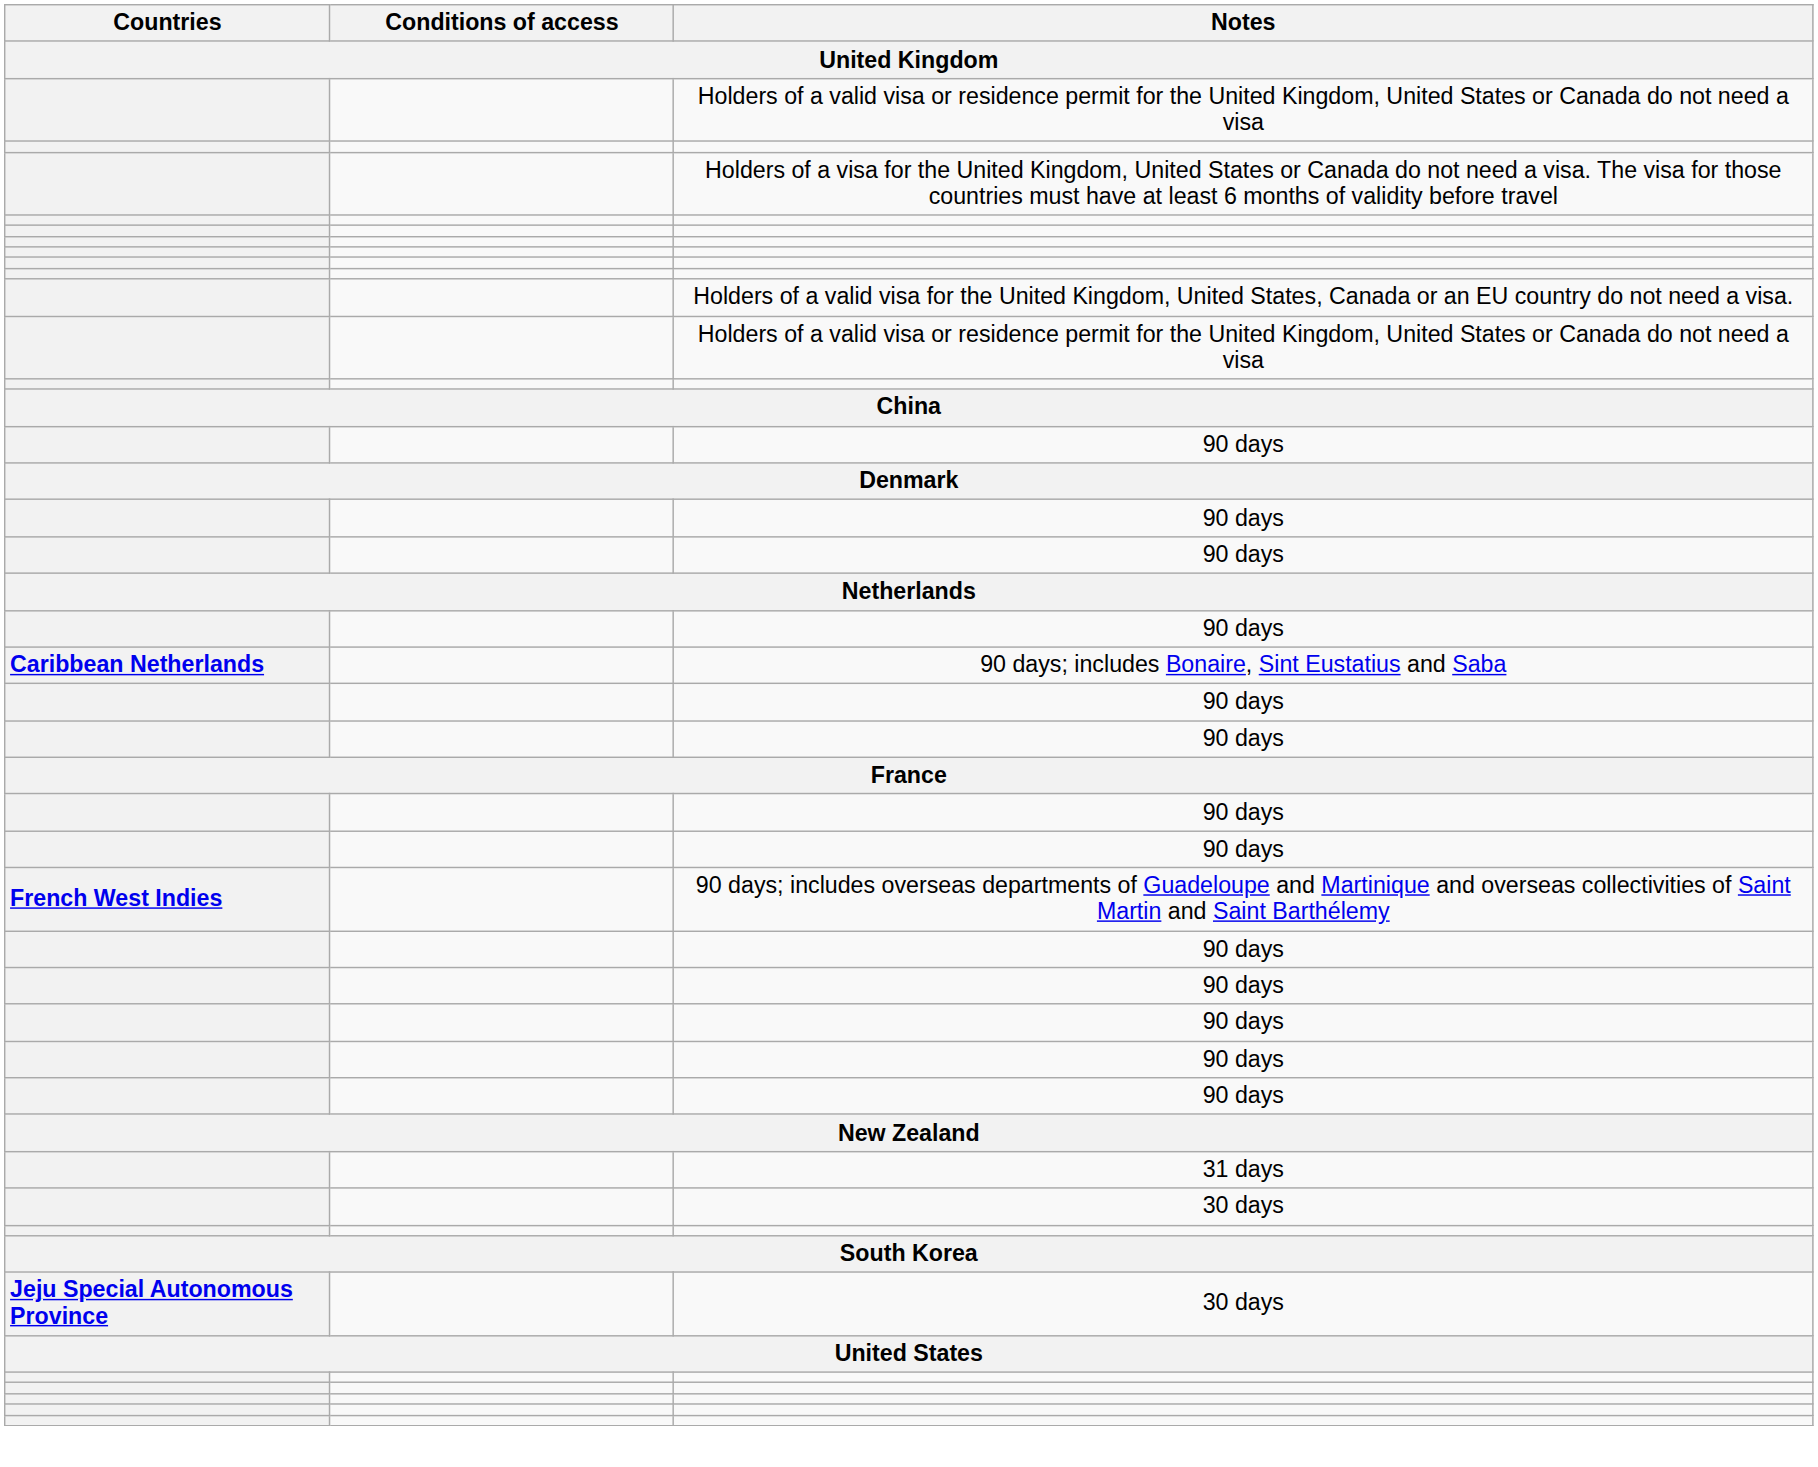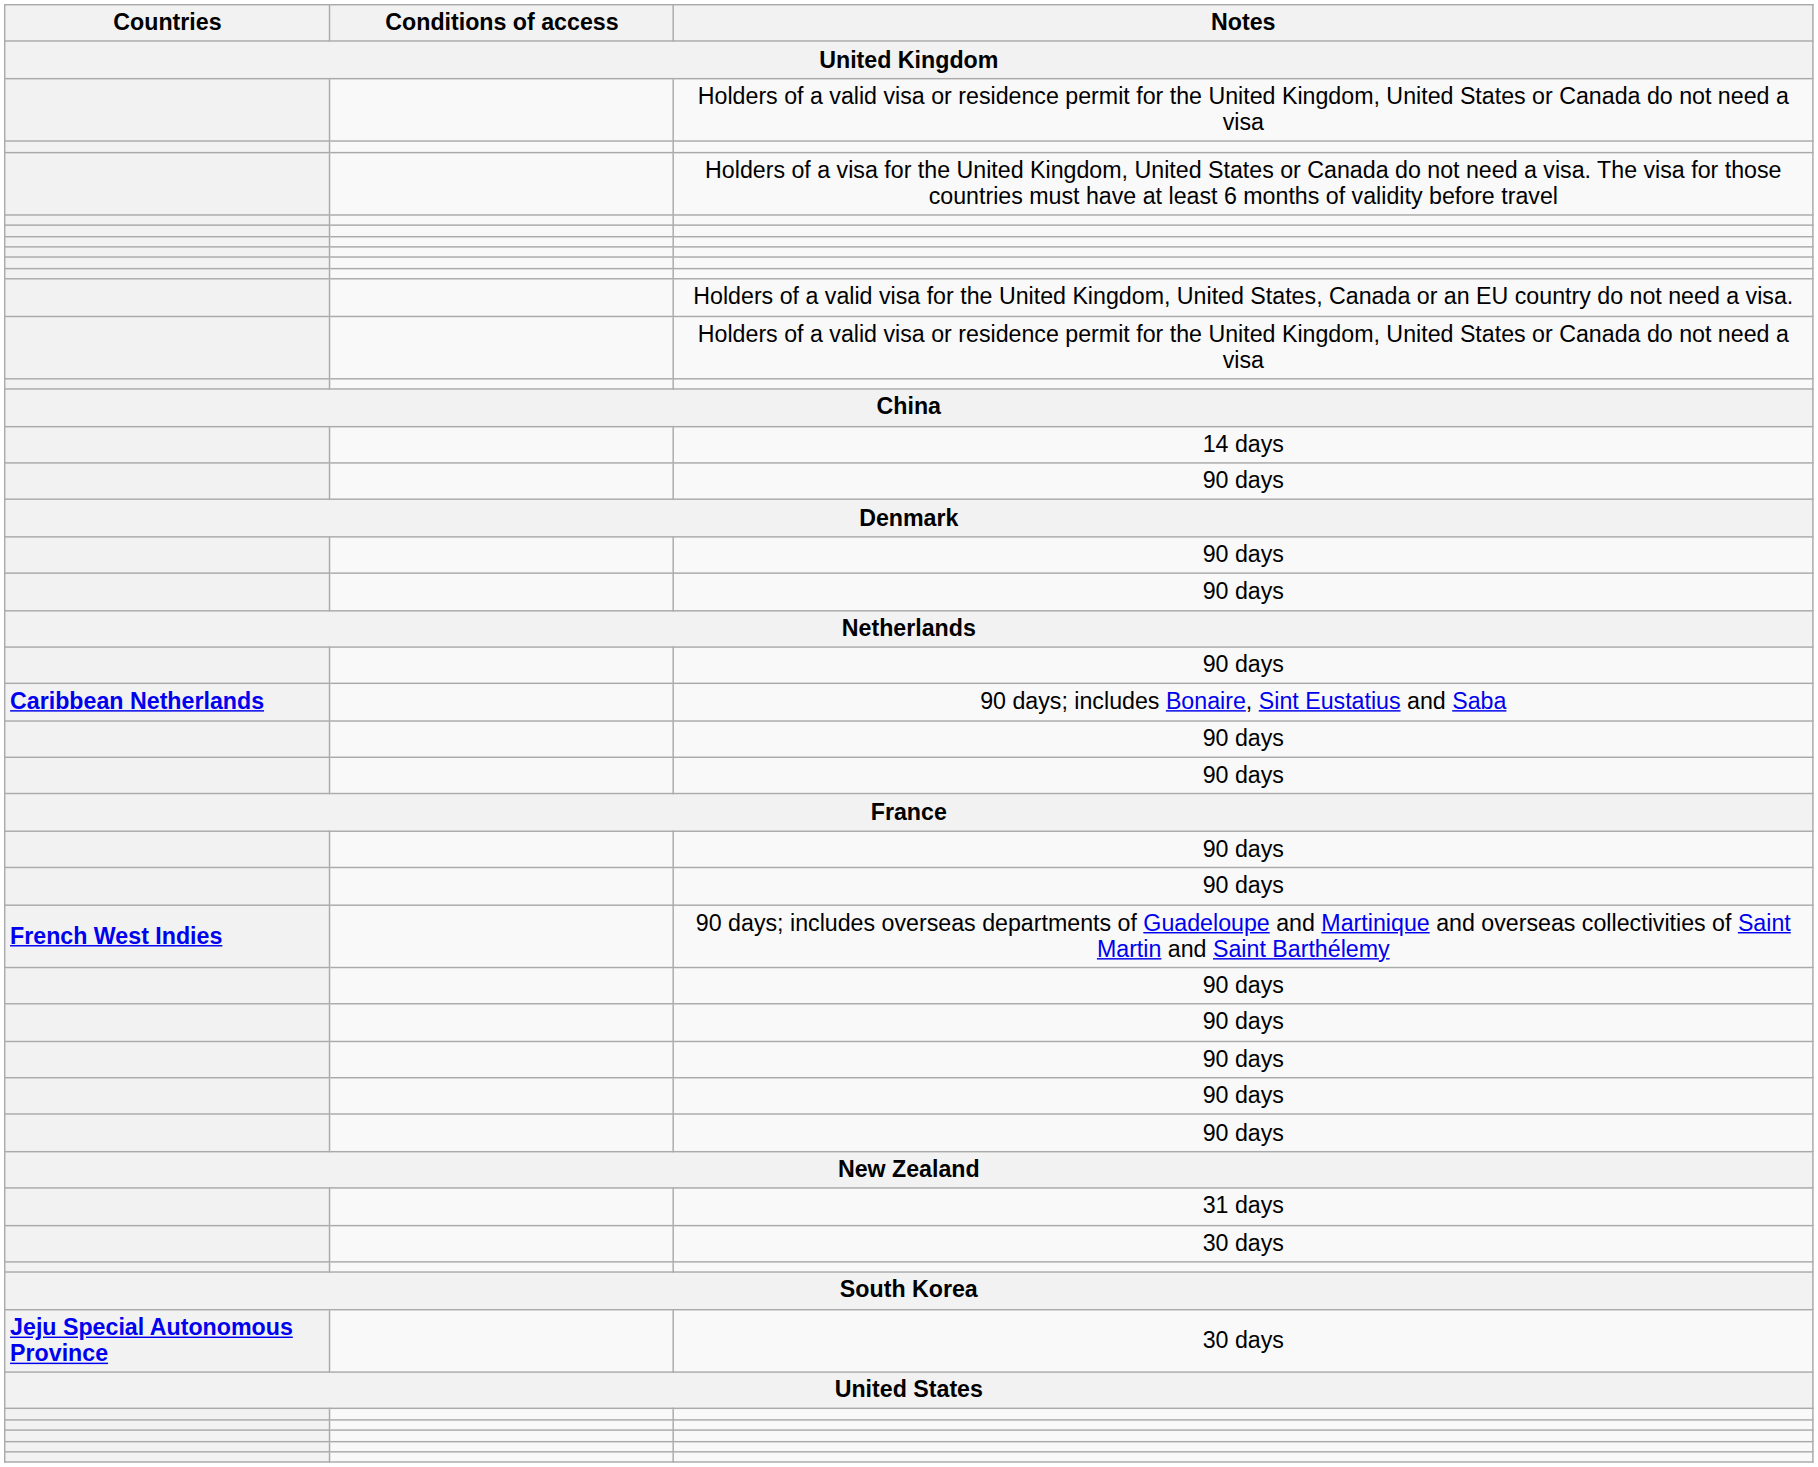+ row: 14 days
